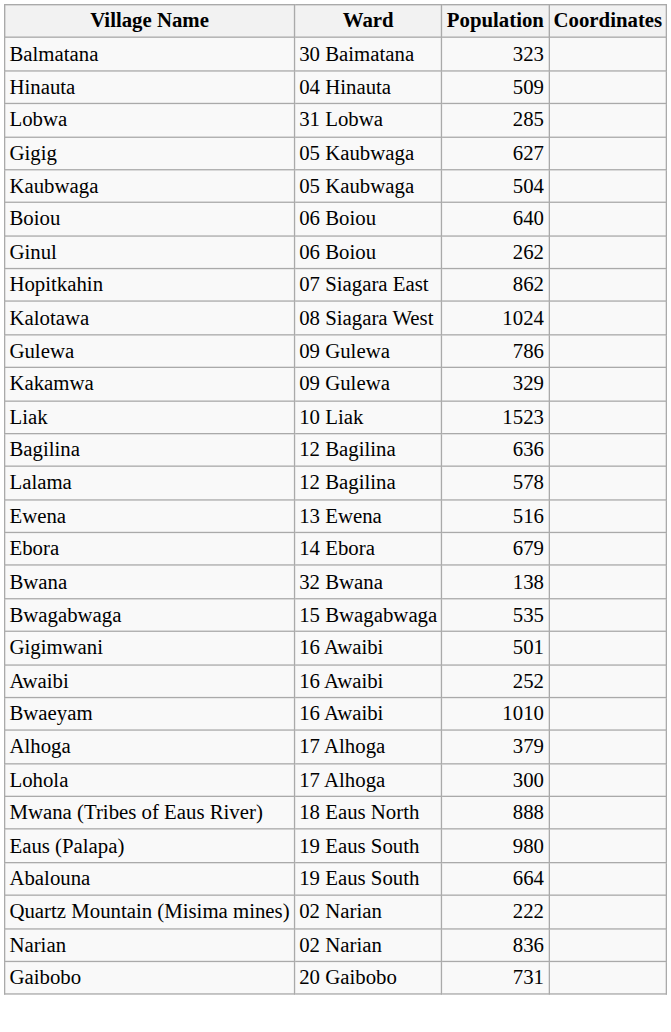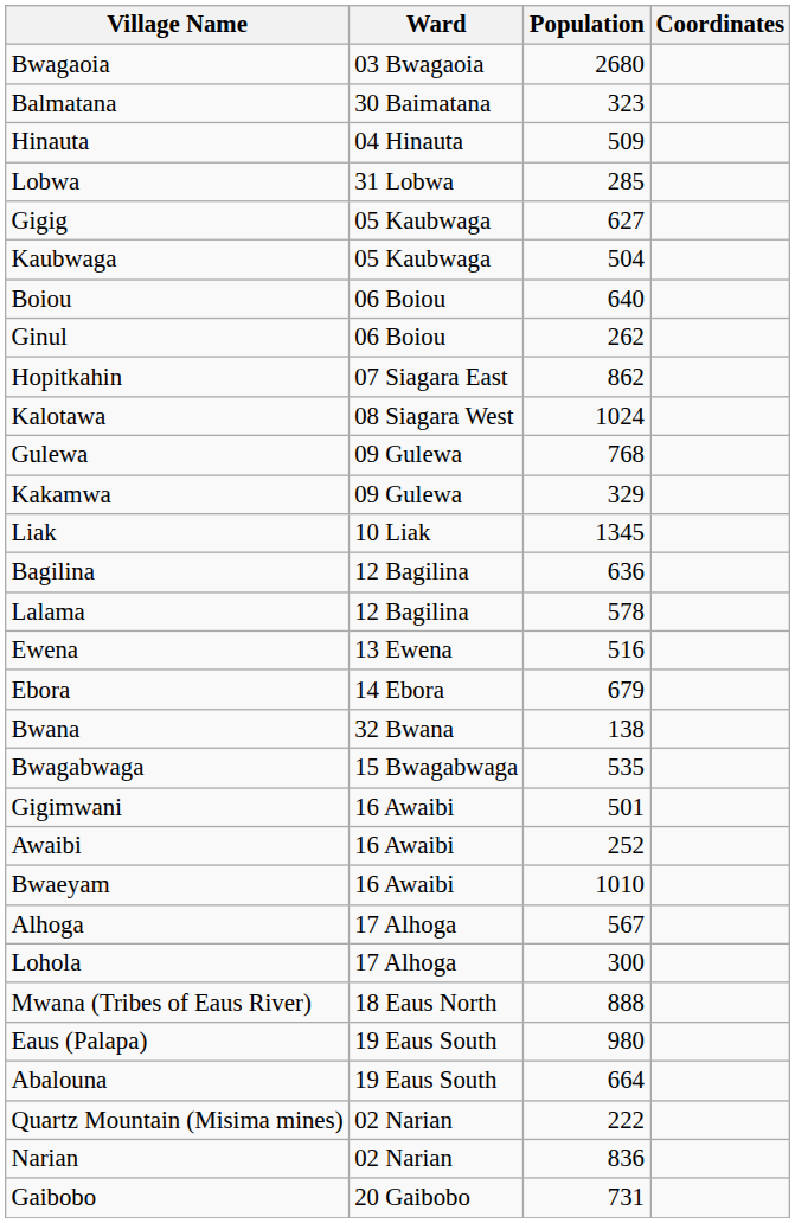+ row: Bwagaoia | 03 Bwagaoia | 2680
Gulewa | Population: 786 -> 768
Liak | Population: 1523 -> 1345
Alhoga | Population: 379 -> 567
